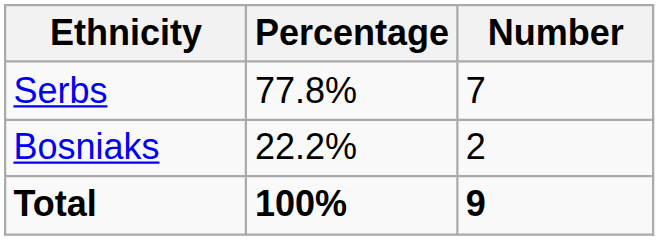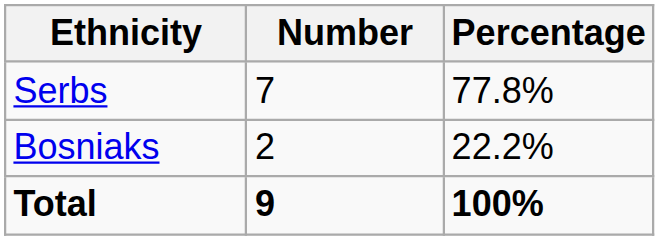columns swapped: Number <-> Percentage
